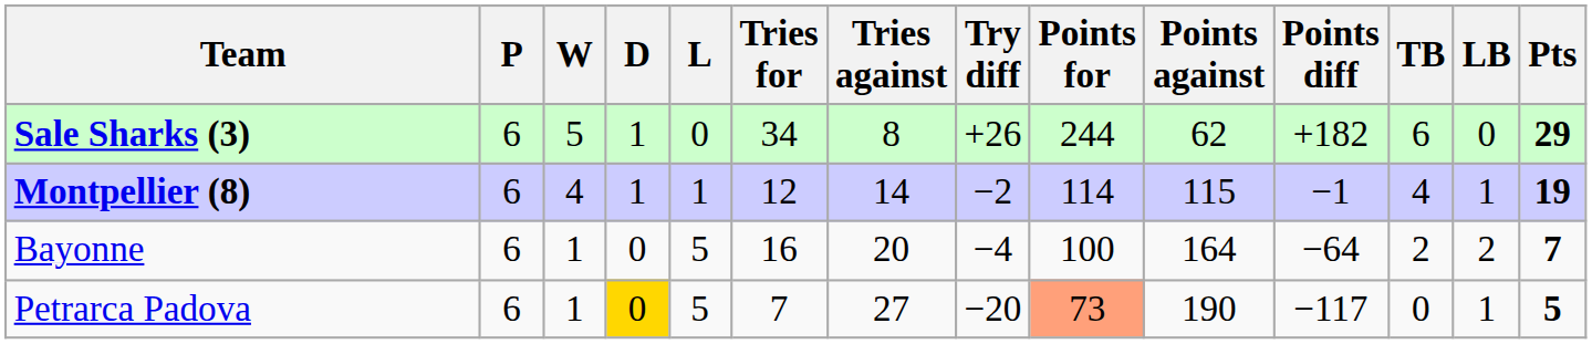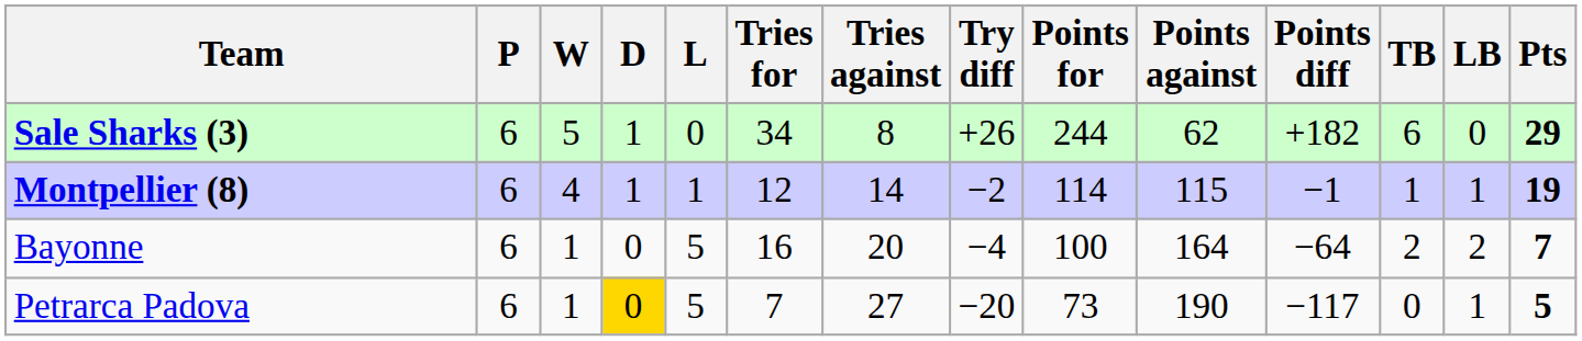Montpellier (8) | TB: 4 -> 1
Petrarca Padova | Points for: lightsalmon background -> no background
